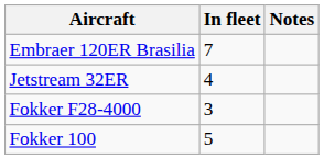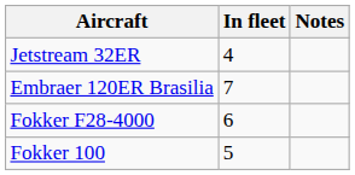rows swapped: Jetstream 32ER <-> Embraer 120ER Brasilia
Fokker F28-4000 | In fleet: 3 -> 6
